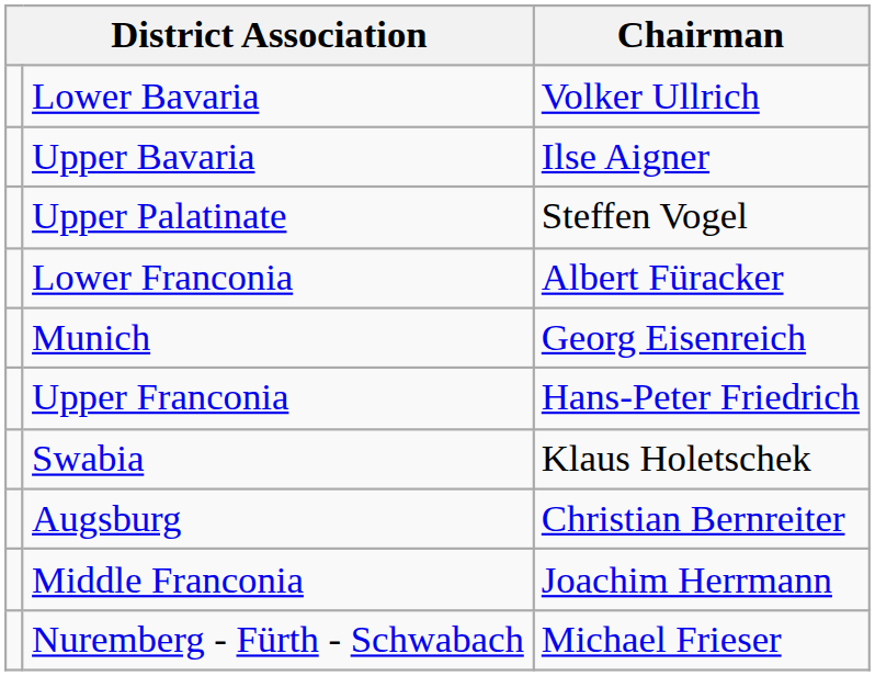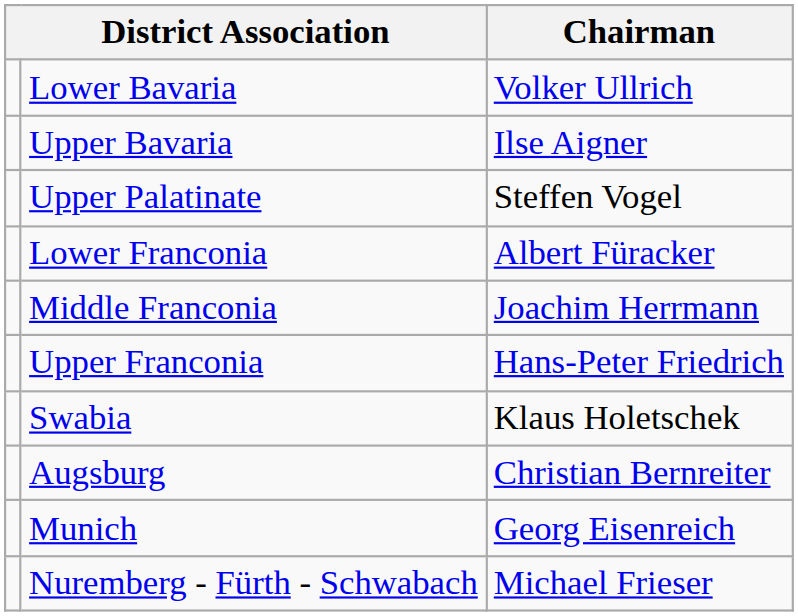rows swapped: Middle Franconia <-> Munich
